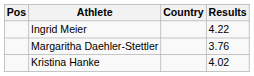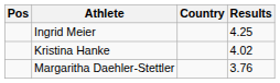Ingrid Meier | Results: 4.22 -> 4.25
rows swapped: Kristina Hanke <-> Margaritha Daehler-Stettler
